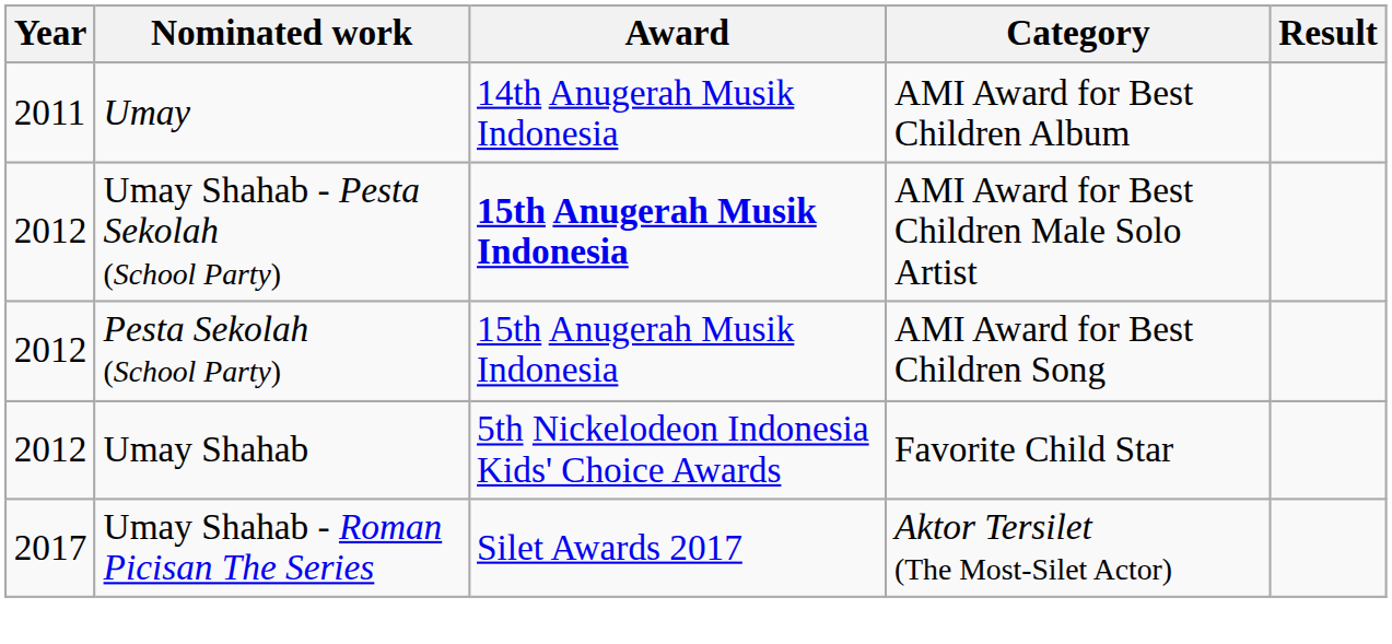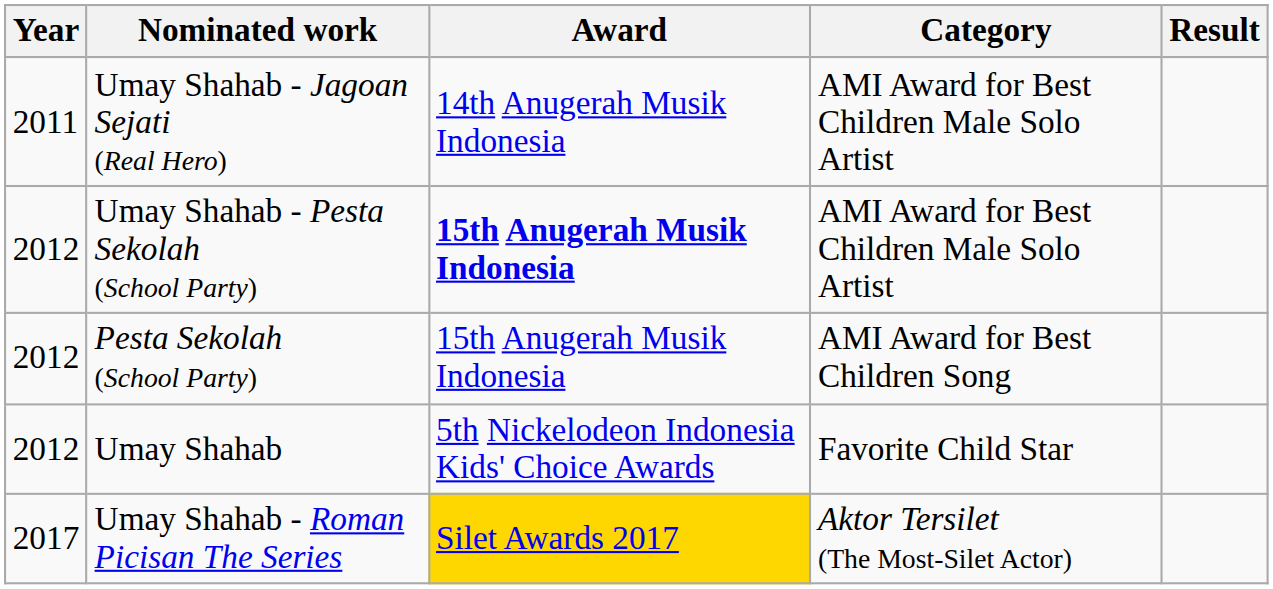- row: 2011 | Umay | 14th Anugerah Musik Indonesia | AMI Award for Best Children Album
+ row: 2011 | Umay Shahab - Jagoan Sejati (Real Hero) | 14th Anugerah Musik Indonesia | AMI Award for Best Children Male Solo Artist
Umay Shahab - Roman Picisan The Series | Award: no background -> gold background
